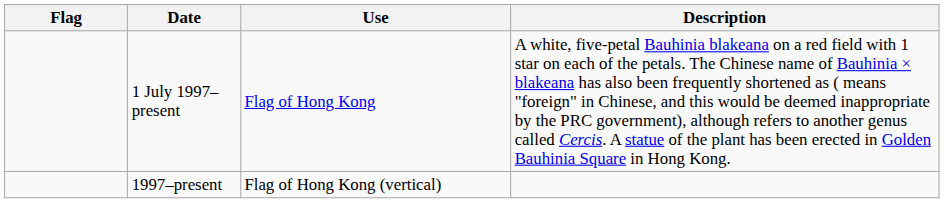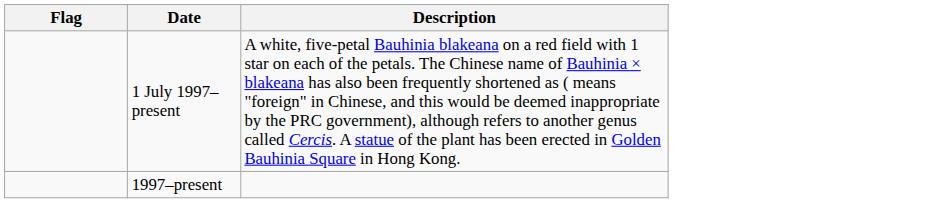- column: Use | Flag of Hong Kong | Flag of Hong Kong (vertical)
